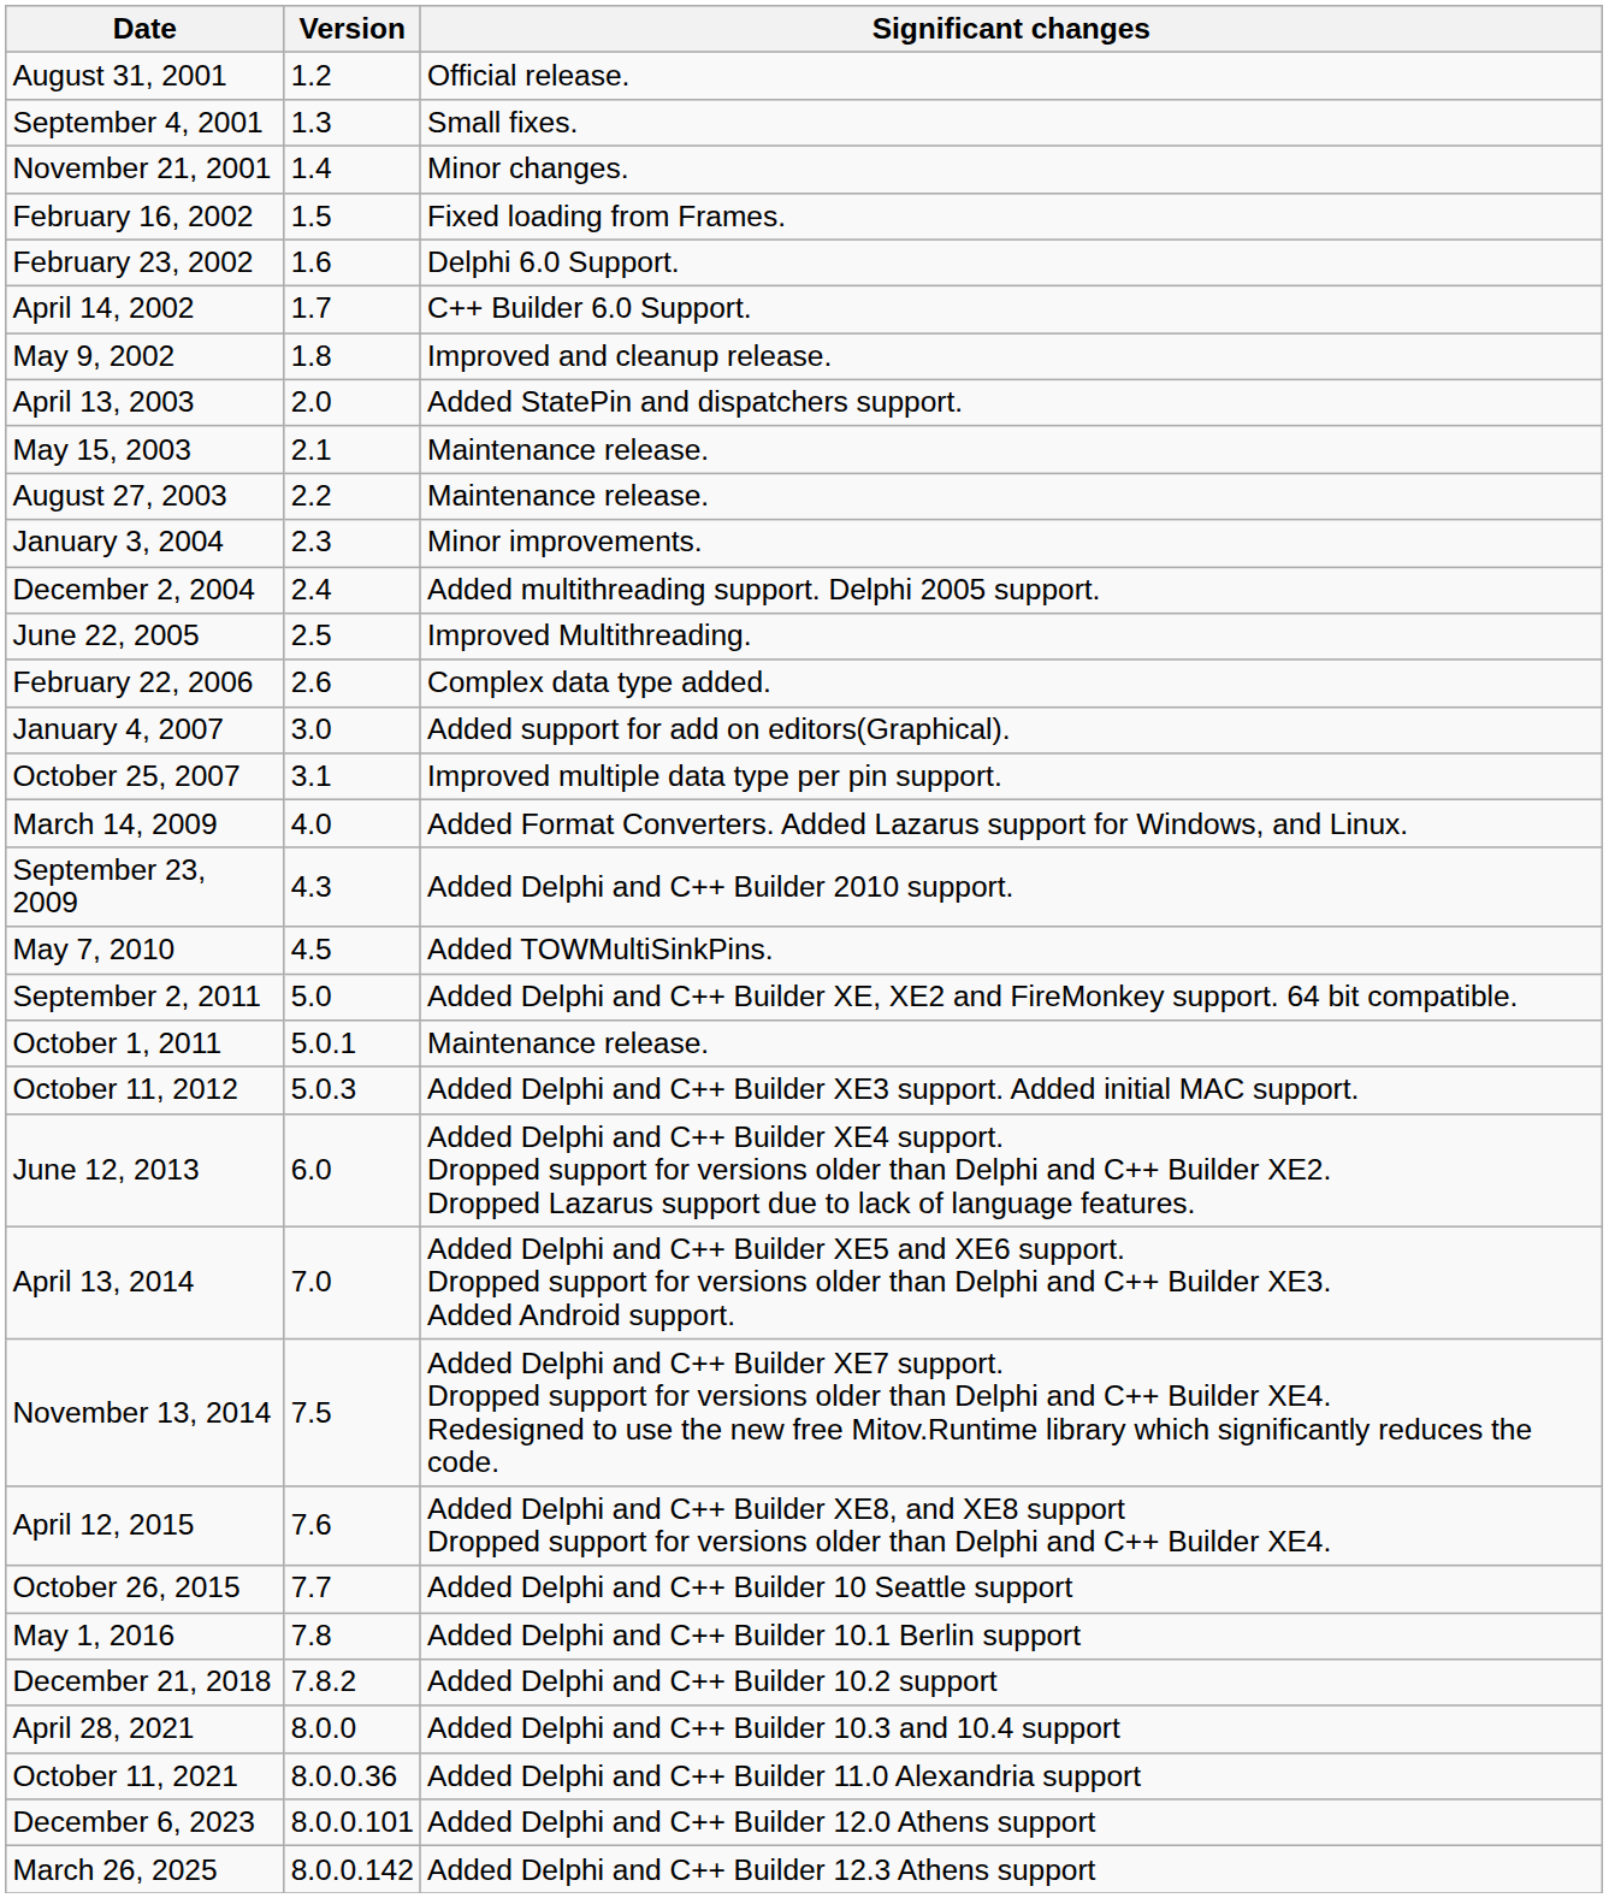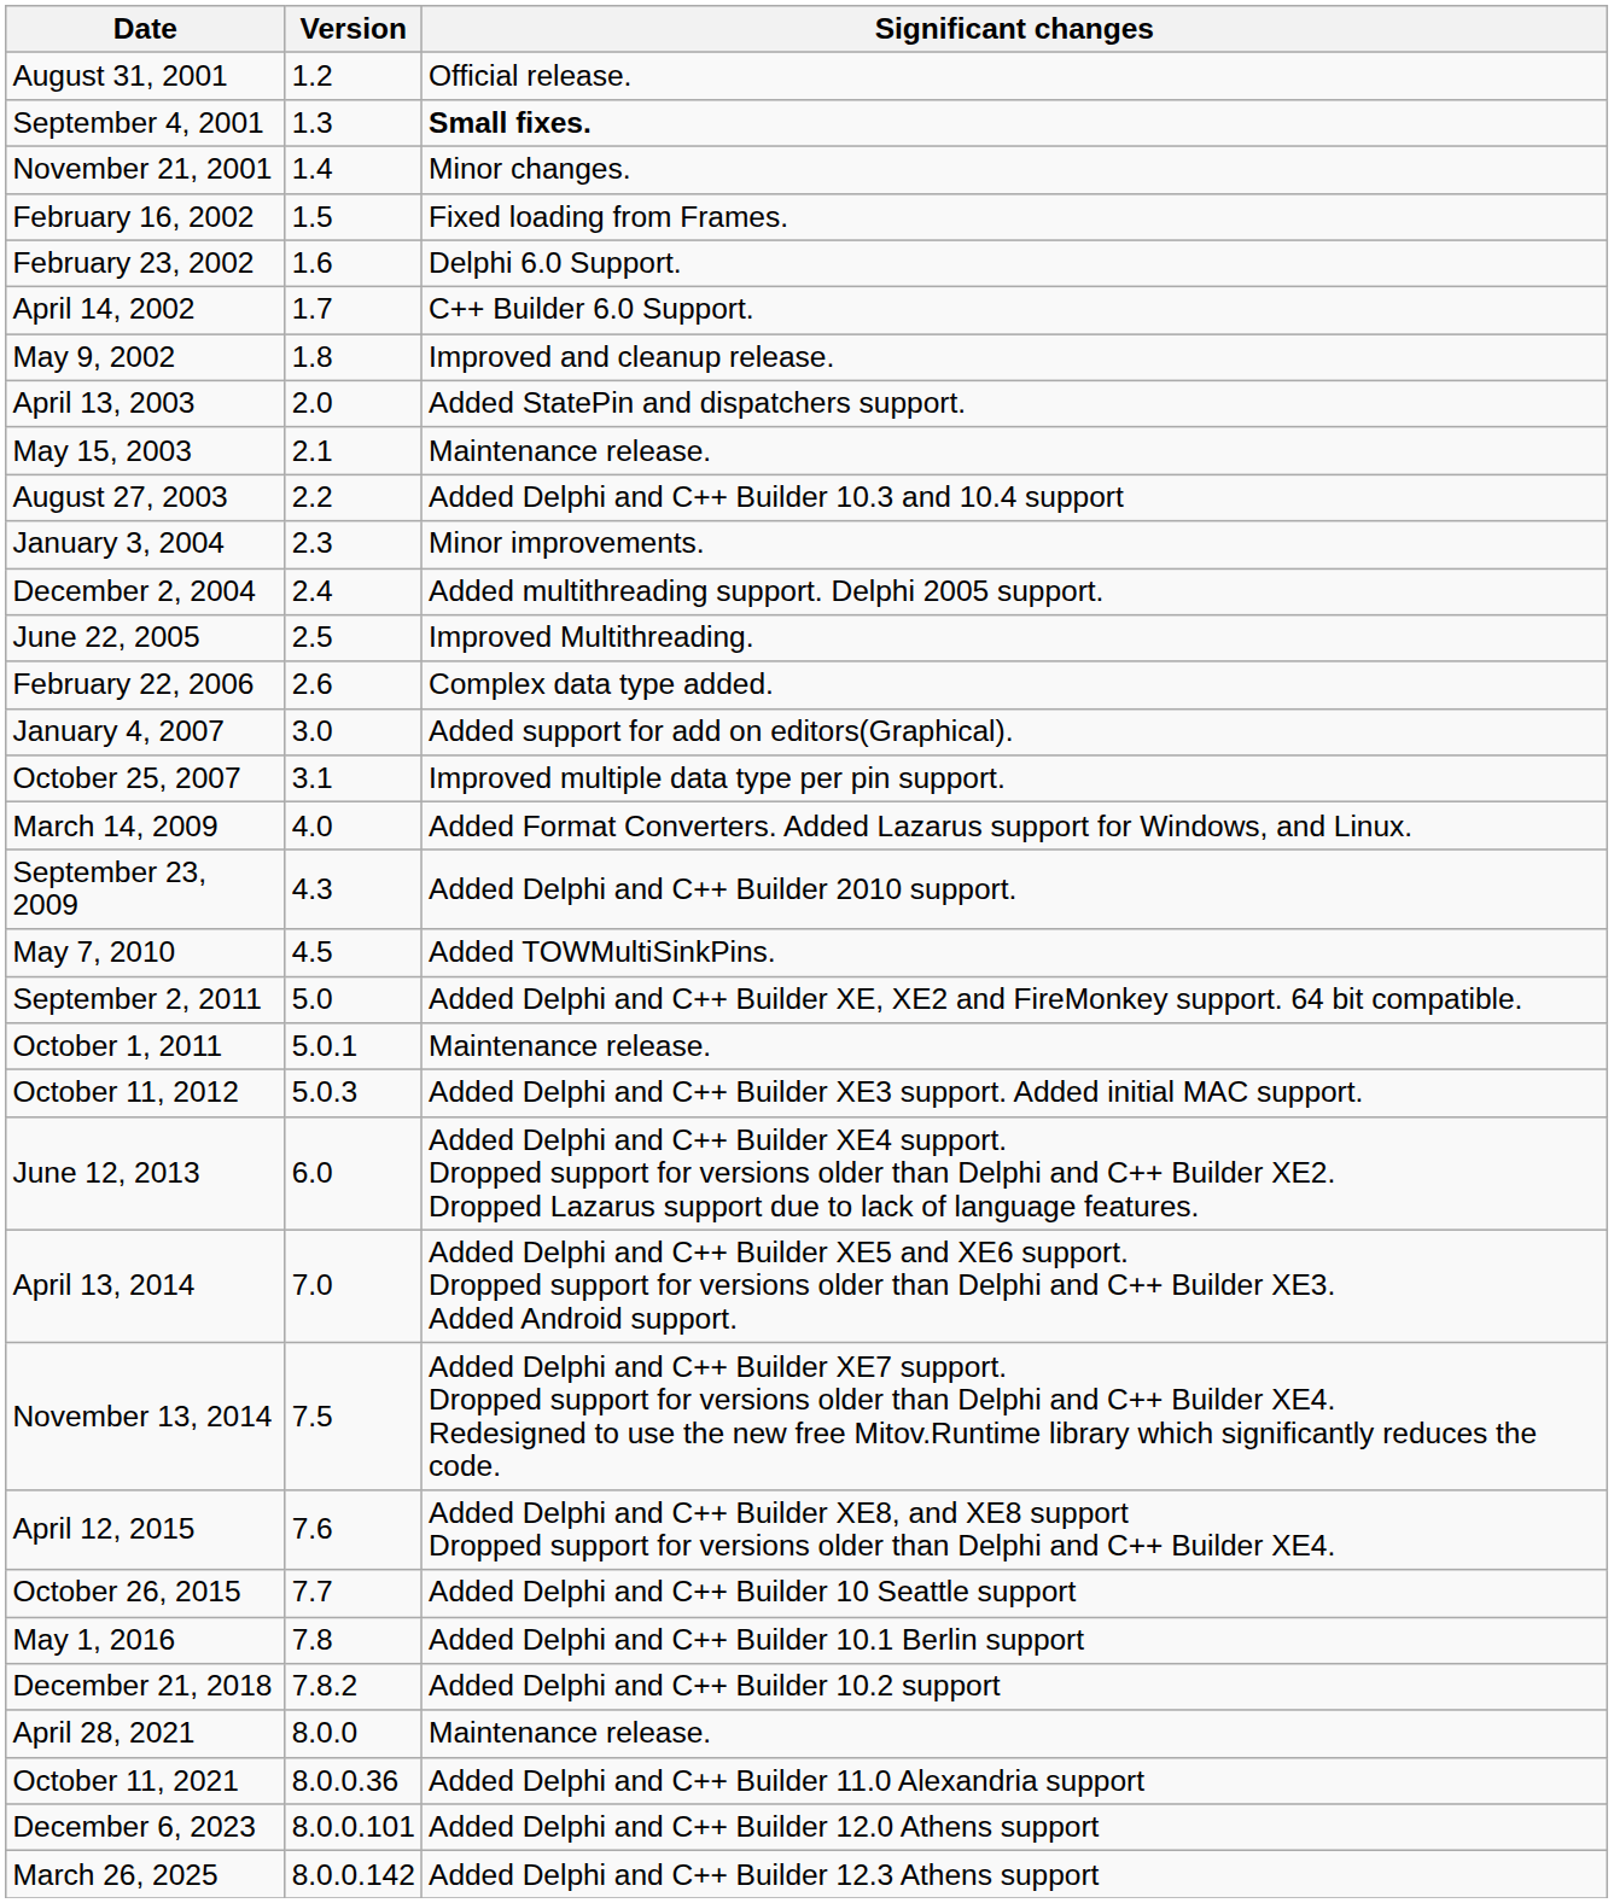September 4, 2001 | Significant changes: normal -> bold
August 27, 2003 | Significant changes: Maintenance release. -> Added Delphi and C++ Builder 10.3 and 10.4 support
April 28, 2021 | Significant changes: Added Delphi and C++ Builder 10.3 and 10.4 support -> Maintenance release.
